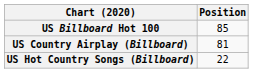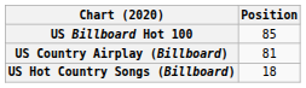US Hot Country Songs (Billboard) | Position: 22 -> 18
